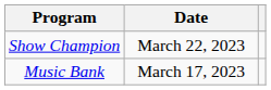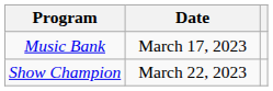rows swapped: Music Bank <-> Show Champion
